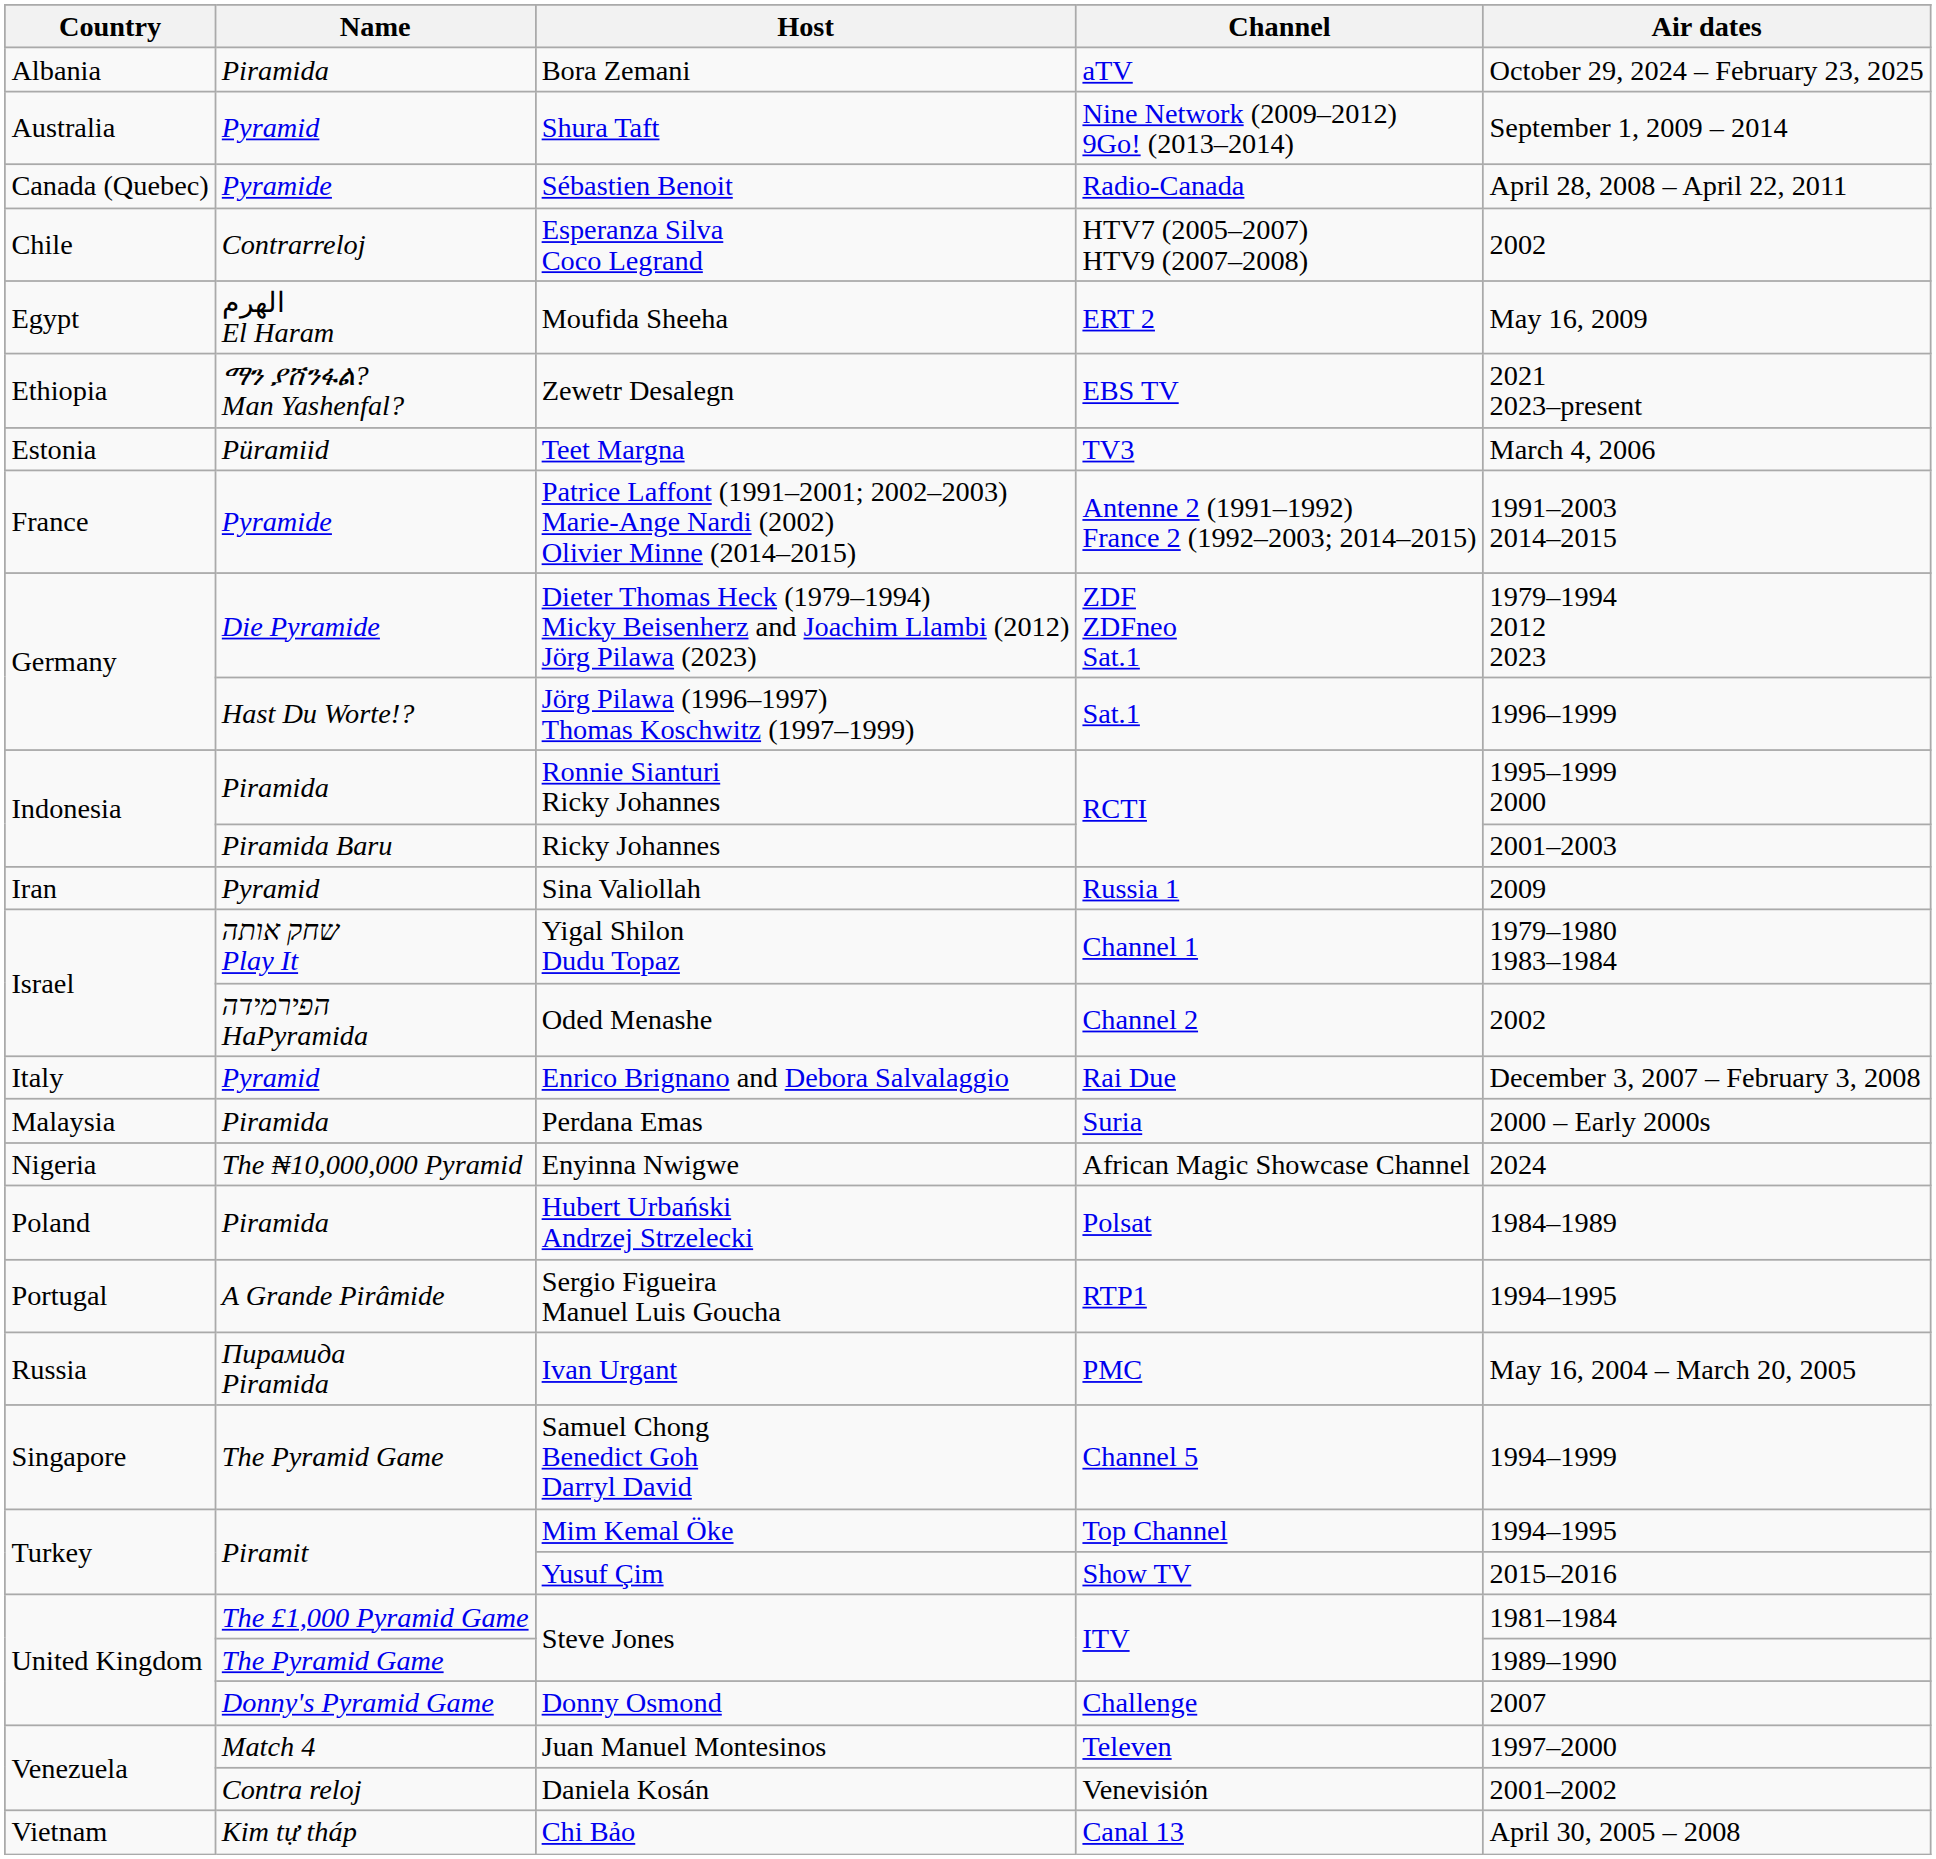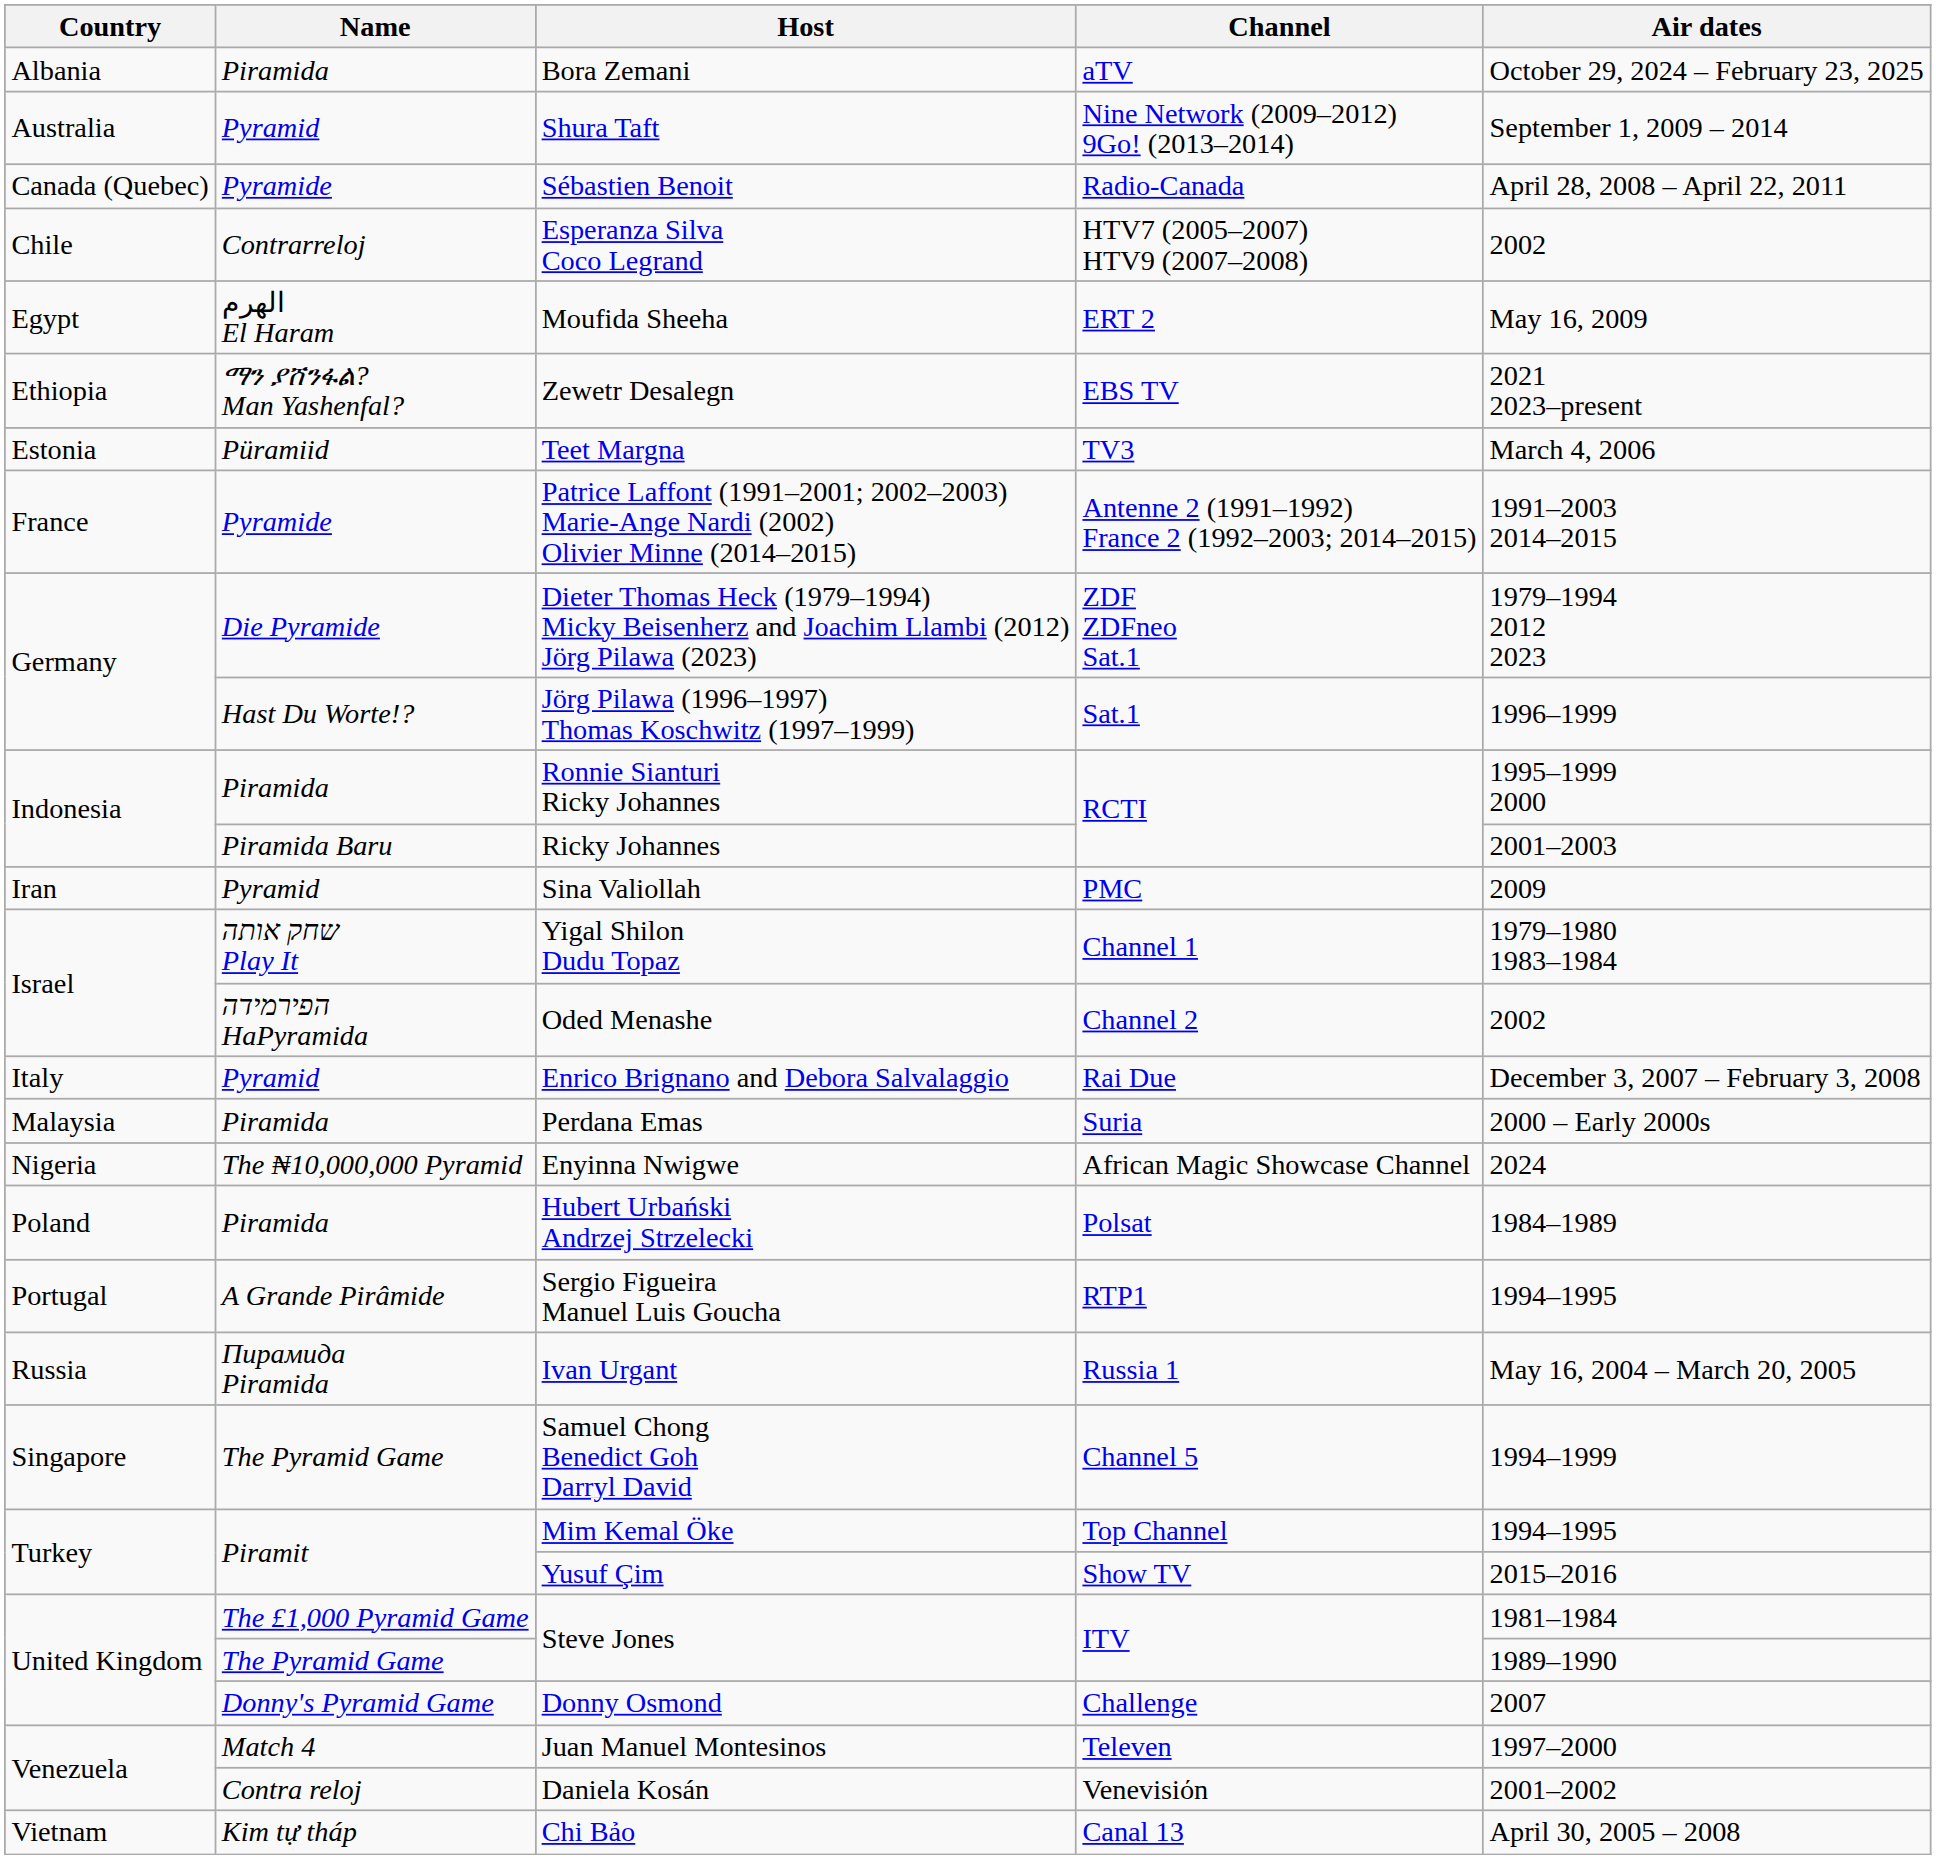Sina Valiollah | Channel: Russia 1 -> PMC
Ivan Urgant | Channel: PMC -> Russia 1
